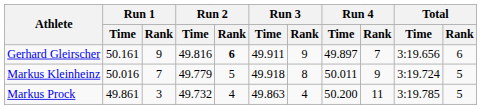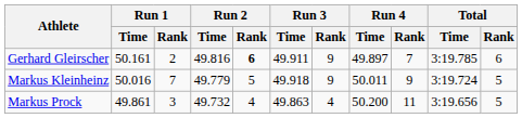Gerhard Gleirscher | Run 1 / Rank: 9 -> 2
Gerhard Gleirscher | Total / Time: 3:19.656 -> 3:19.785
Markus Kleinheinz | Run 3 / Rank: 8 -> 9
Markus Prock | Total / Time: 3:19.785 -> 3:19.656
